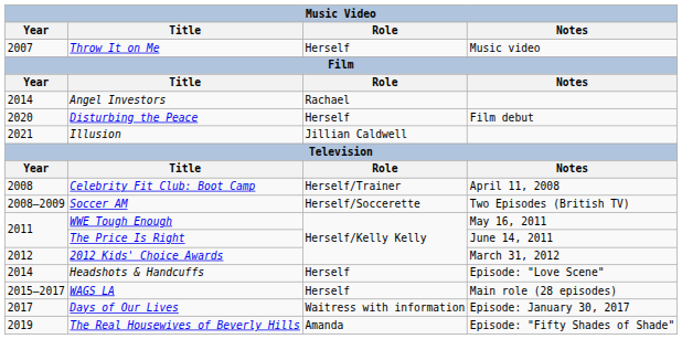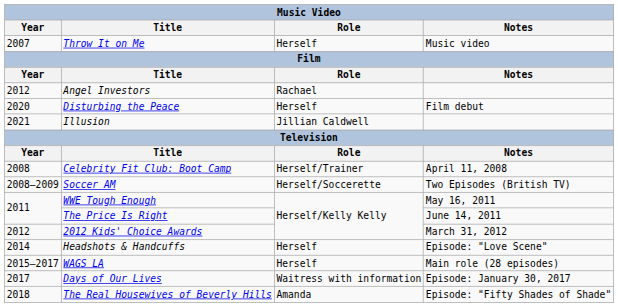Angel Investors | Year: 2014 -> 2012
The Real Housewives of Beverly Hills | Year: 2019 -> 2018
